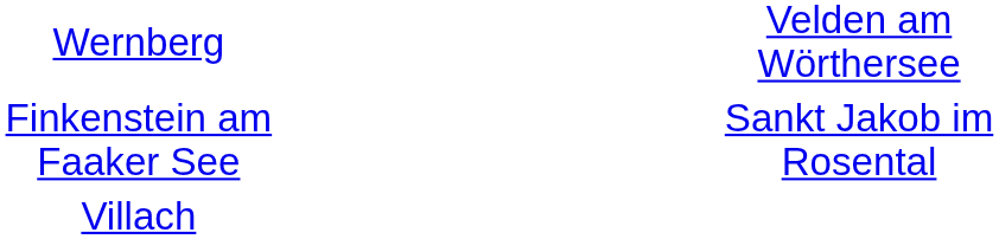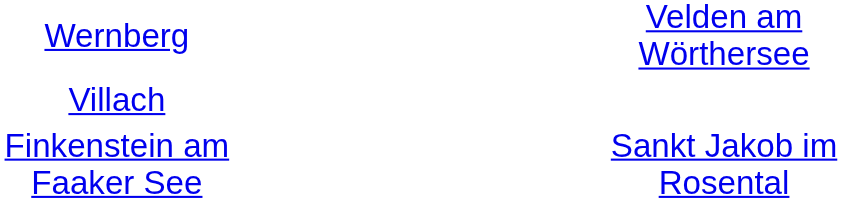rows swapped: Villach <-> Finkenstein am Faaker See
